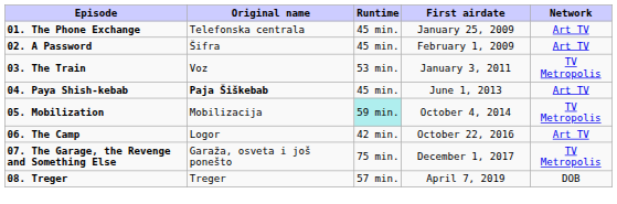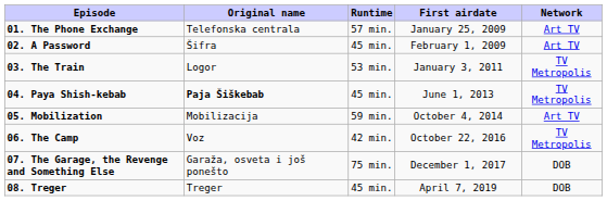01. The Phone Exchange | Runtime: 45 min. -> 57 min.
03. The Train | Original name: Voz -> Logor
04. Paya Shish-kebab | Network: Art TV -> TV Metropolis
05. Mobilization | Runtime: paleturquoise background -> no background
05. Mobilization | Network: TV Metropolis -> Art TV
06. The Camp | Original name: Logor -> Voz
06. The Camp | Network: Art TV -> TV Metropolis
07. The Garage, the Revenge and Something Else | Network: TV Metropolis -> DOB
08. Treger | Runtime: 57 min. -> 45 min.
